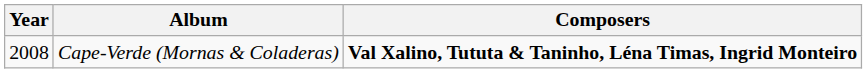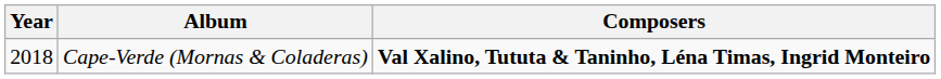Cape-Verde (Mornas & Coladeras) | Year: 2008 -> 2018
